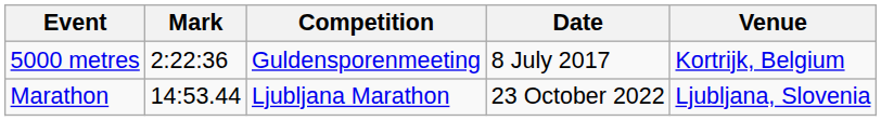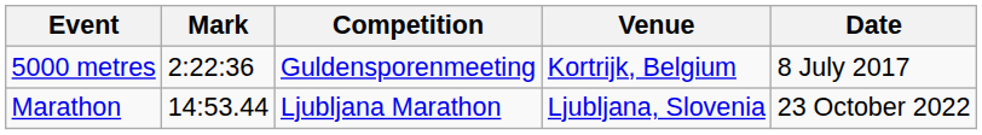columns swapped: Venue <-> Date
